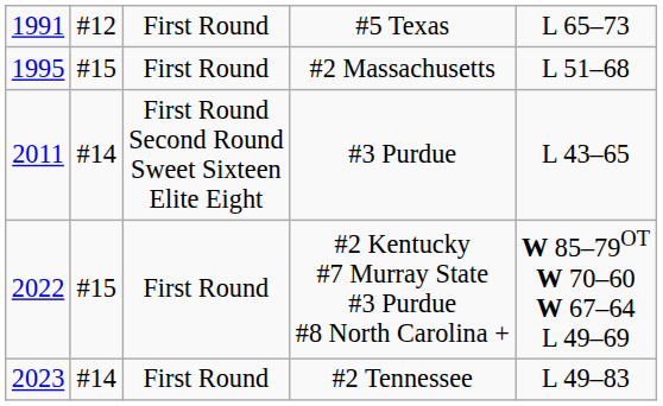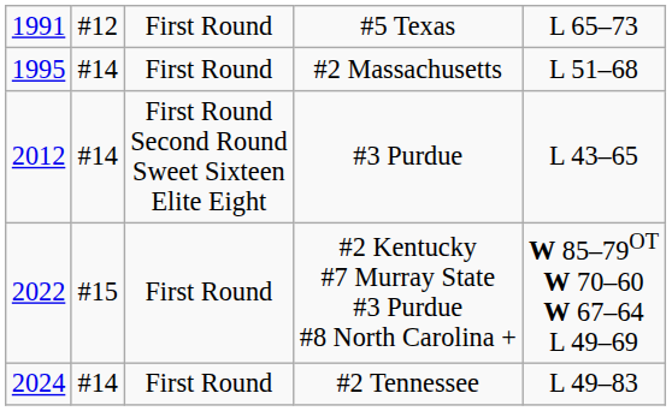#2 Massachusetts | column 2: #15 -> #14
#3 Purdue | column 1: 2011 -> 2012
#2 Tennessee | column 1: 2023 -> 2024
